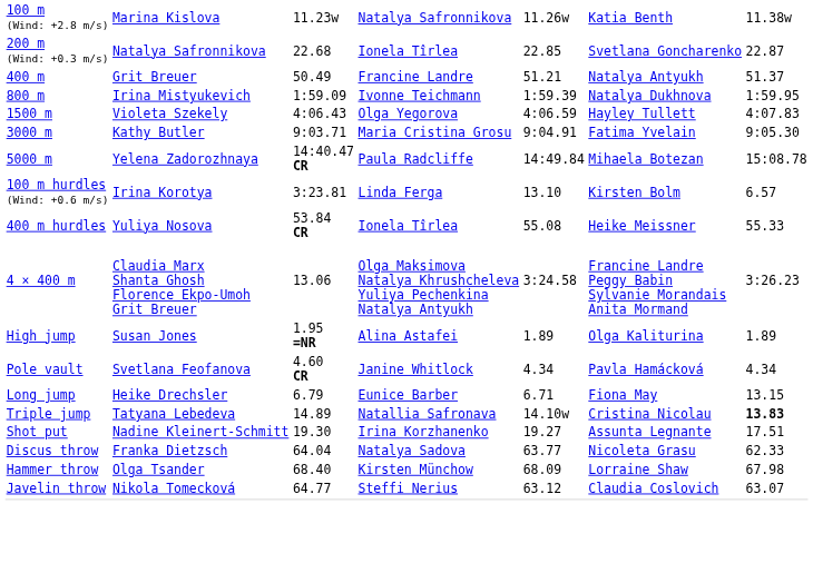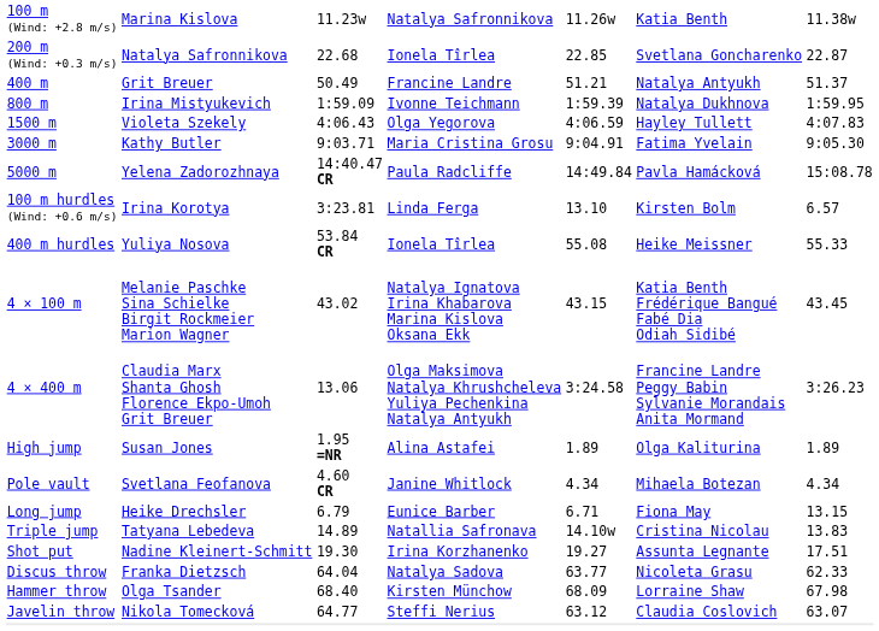5000 m | column 6: Mihaela Botezan -> Pavla Hamácková
+ row: 4 × 100 m | Melanie Paschke Sina Schielke Birgit Rockmeier Marion Wagner | 43.02 | Natalya Ignatova Irina Khabarova Marina Kislova Oksana Ekk | 43.15 | Katia Benth Frédérique Bangué Fabé Dia Odiah Sidibé | 43.45
Pole vault | column 6: Pavla Hamácková -> Mihaela Botezan
Triple jump | column 7: bold -> normal
